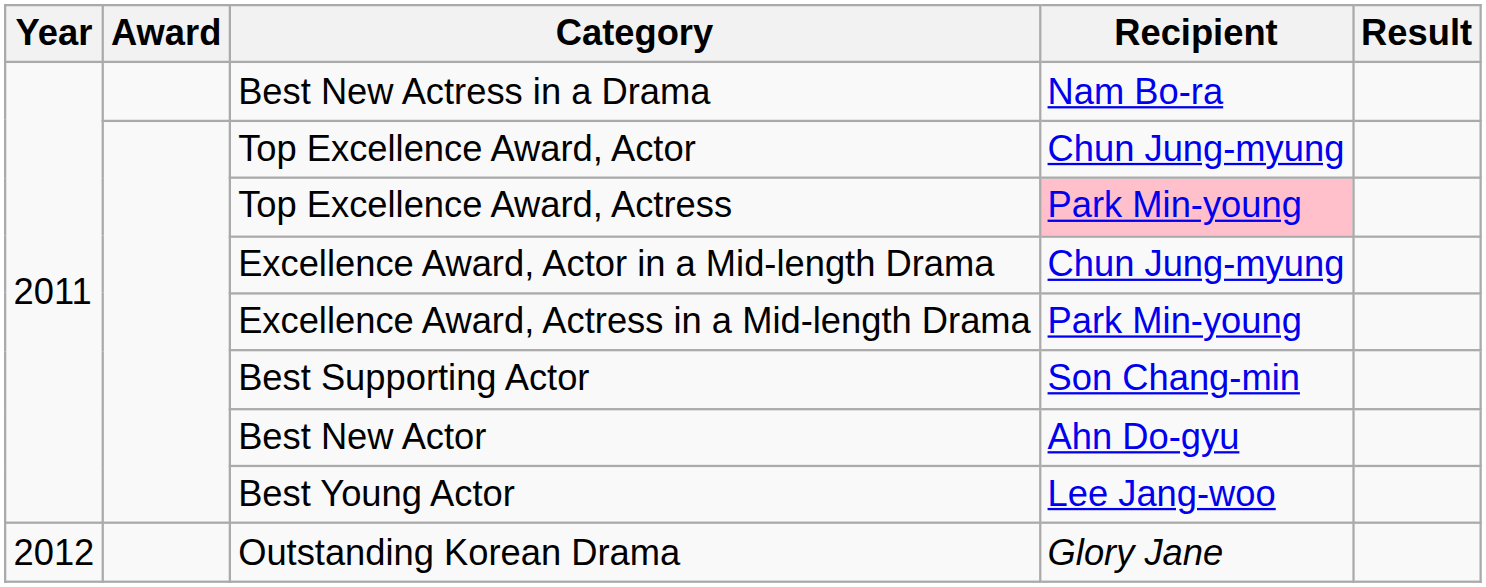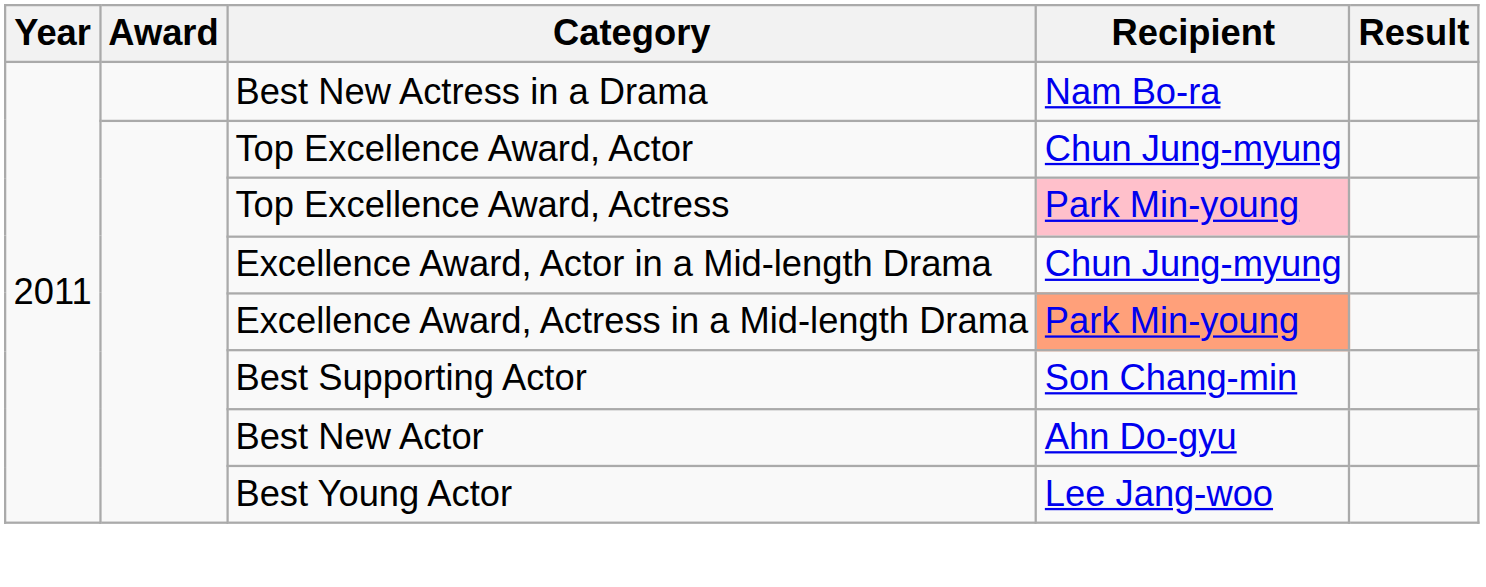Excellence Award, Actress in a Mid-length Drama | Recipient: no background -> lightsalmon background
- row: 2012 | Outstanding Korean Drama | Glory Jane
